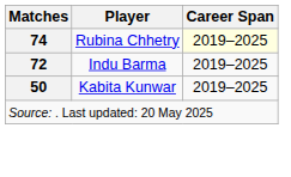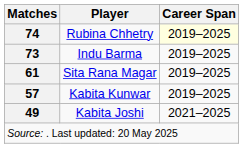Indu Barma | Matches: 72 -> 73
+ row: 61 | Sita Rana Magar | 2019–2025
Kabita Kunwar | Matches: 50 -> 57
+ row: 49 | Kabita Joshi | 2021–2025
